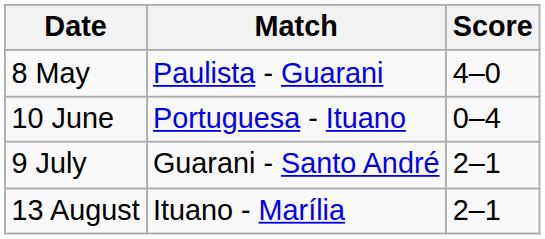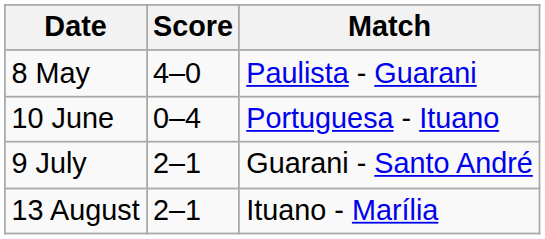columns swapped: Match <-> Score
